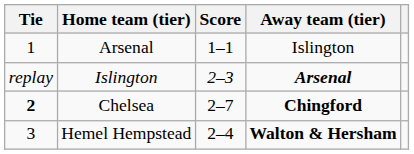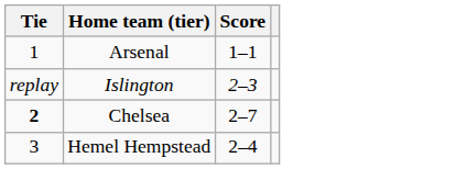- column: Away team (tier) | Islington | Arsenal | Chingford | Walton & Hersham
